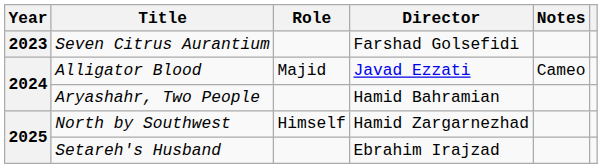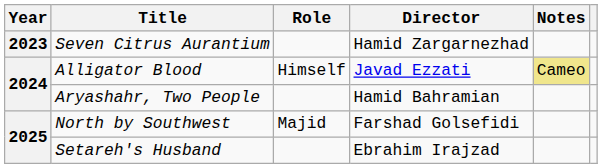Seven Citrus Aurantium | Director: Farshad Golsefidi -> Hamid Zargarnezhad
Alligator Blood | Role: Majid -> Himself
Alligator Blood | Notes: no background -> khaki background
North by Southwest | Role: Himself -> Majid
North by Southwest | Director: Hamid Zargarnezhad -> Farshad Golsefidi
